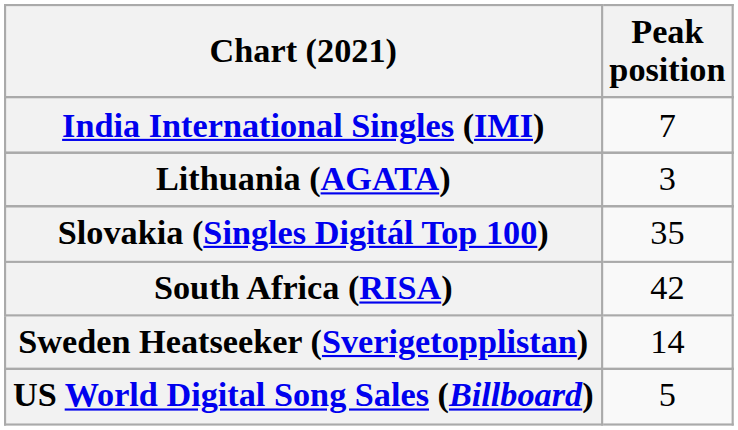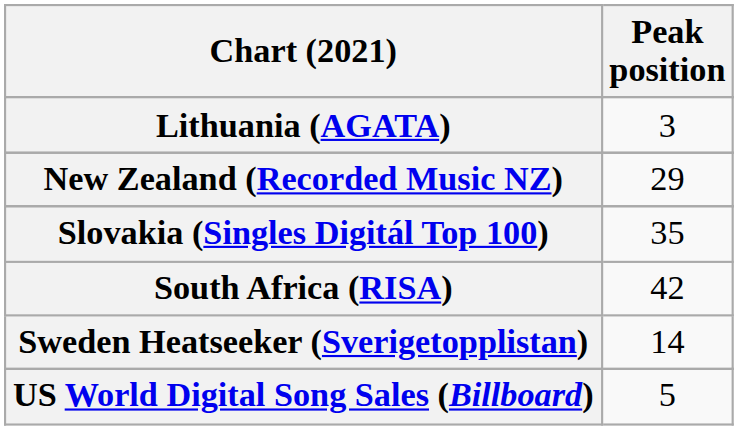- row: India International Singles (IMI) | 7
+ row: New Zealand (Recorded Music NZ) | 29
